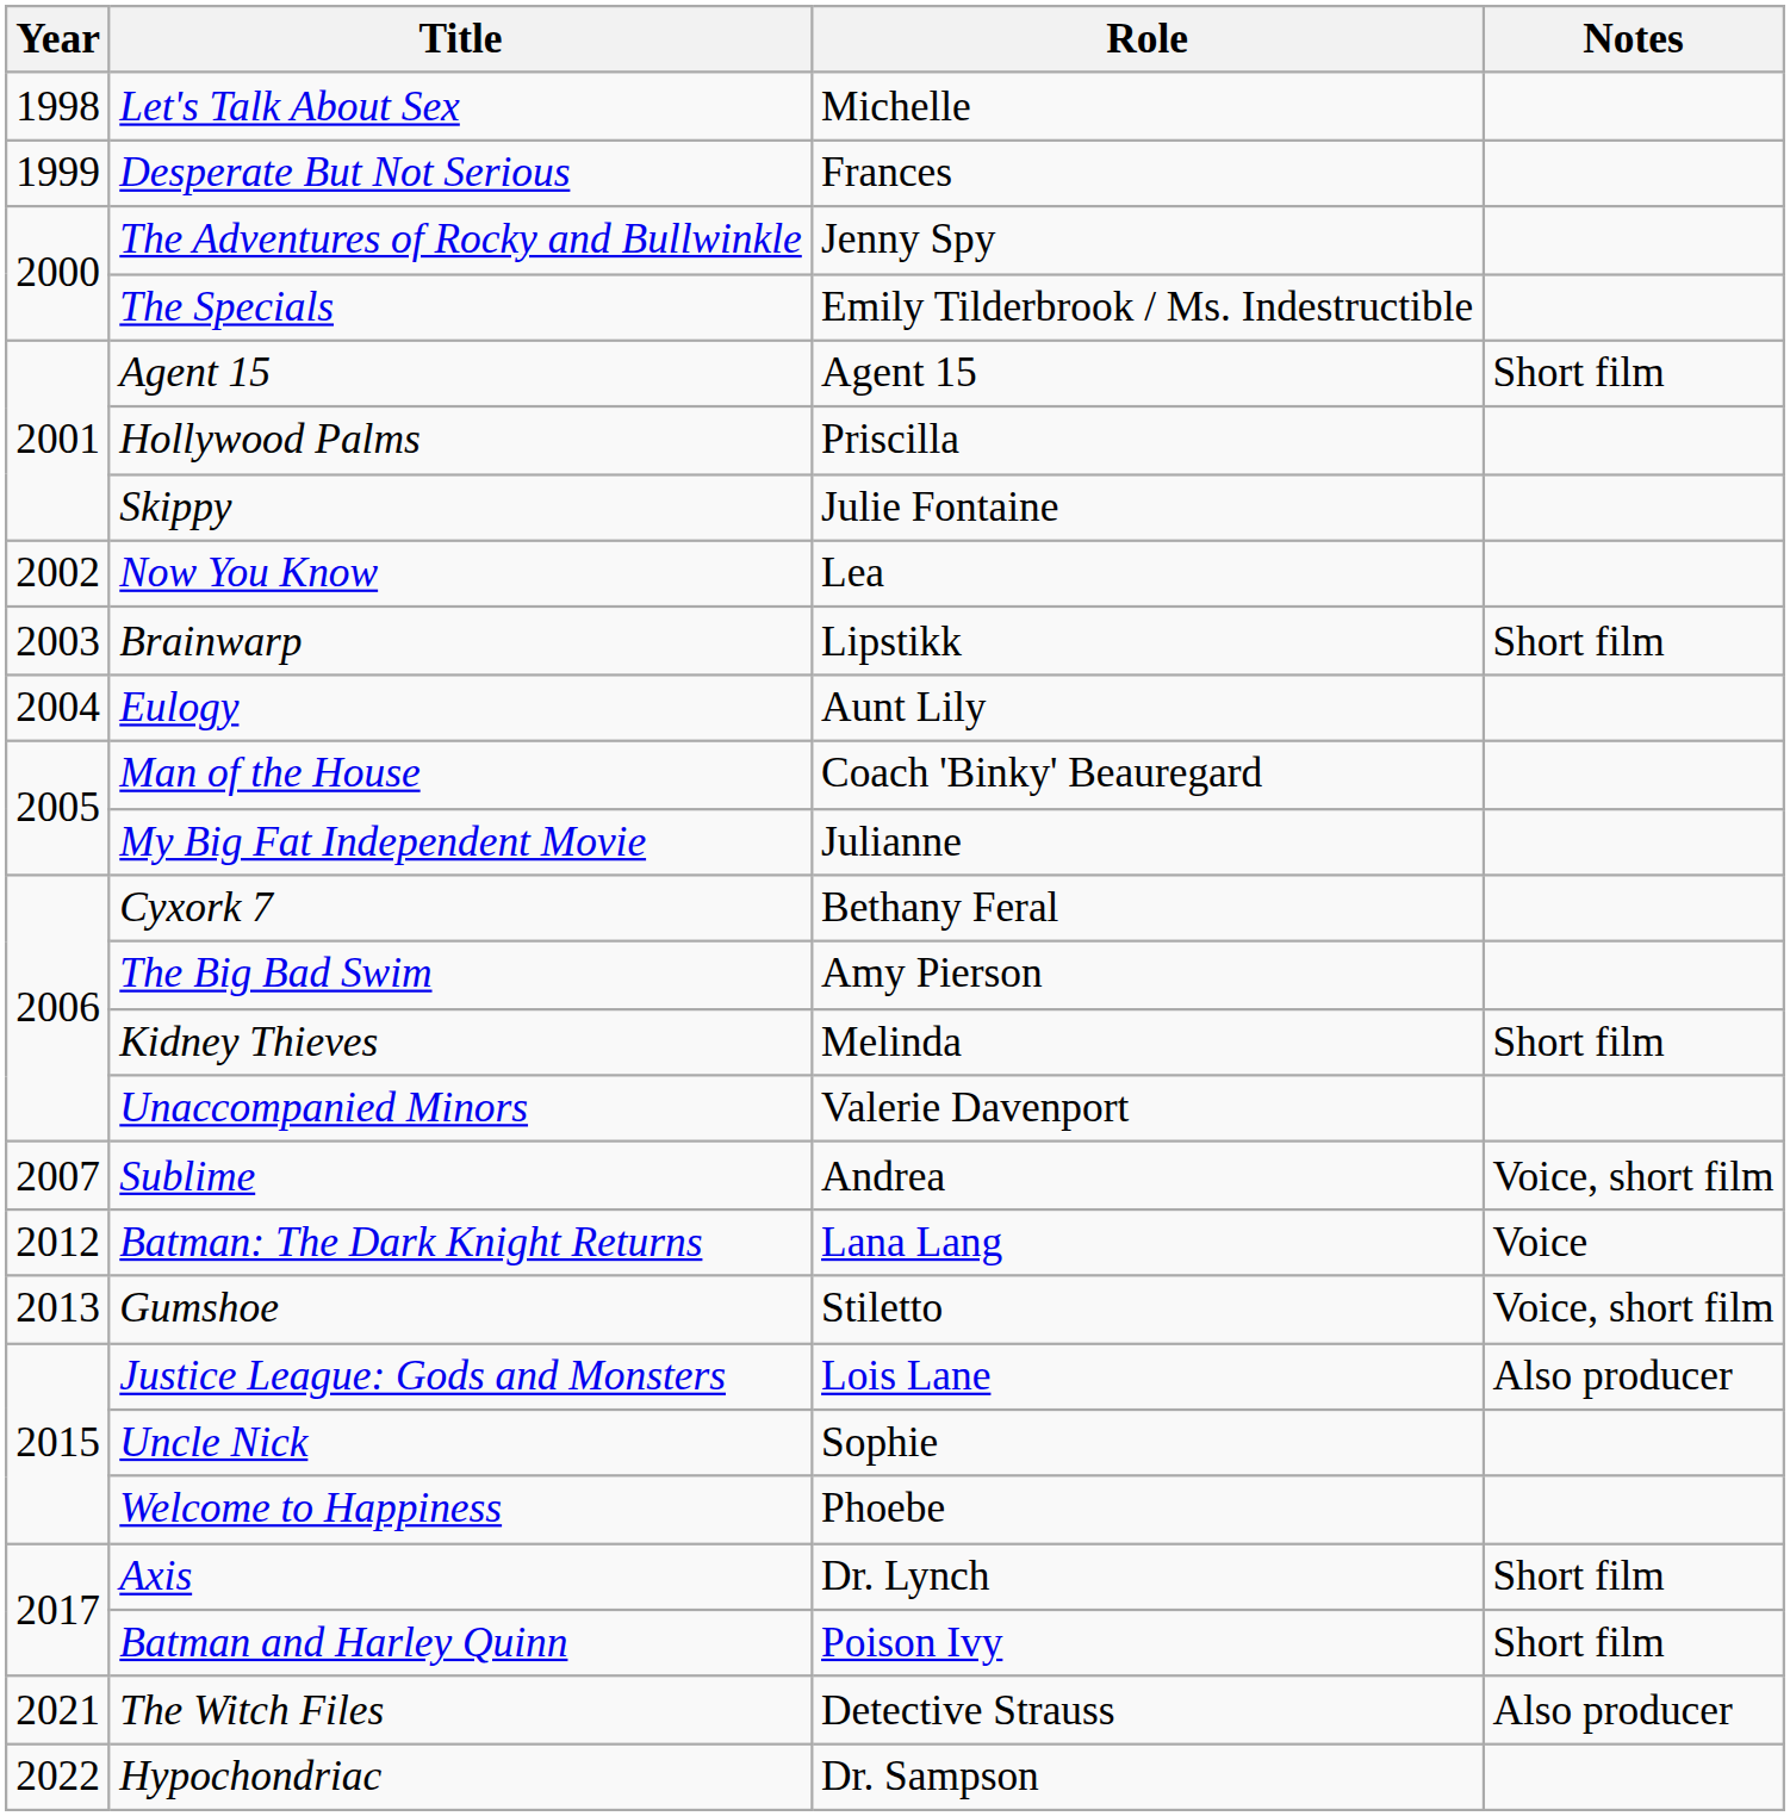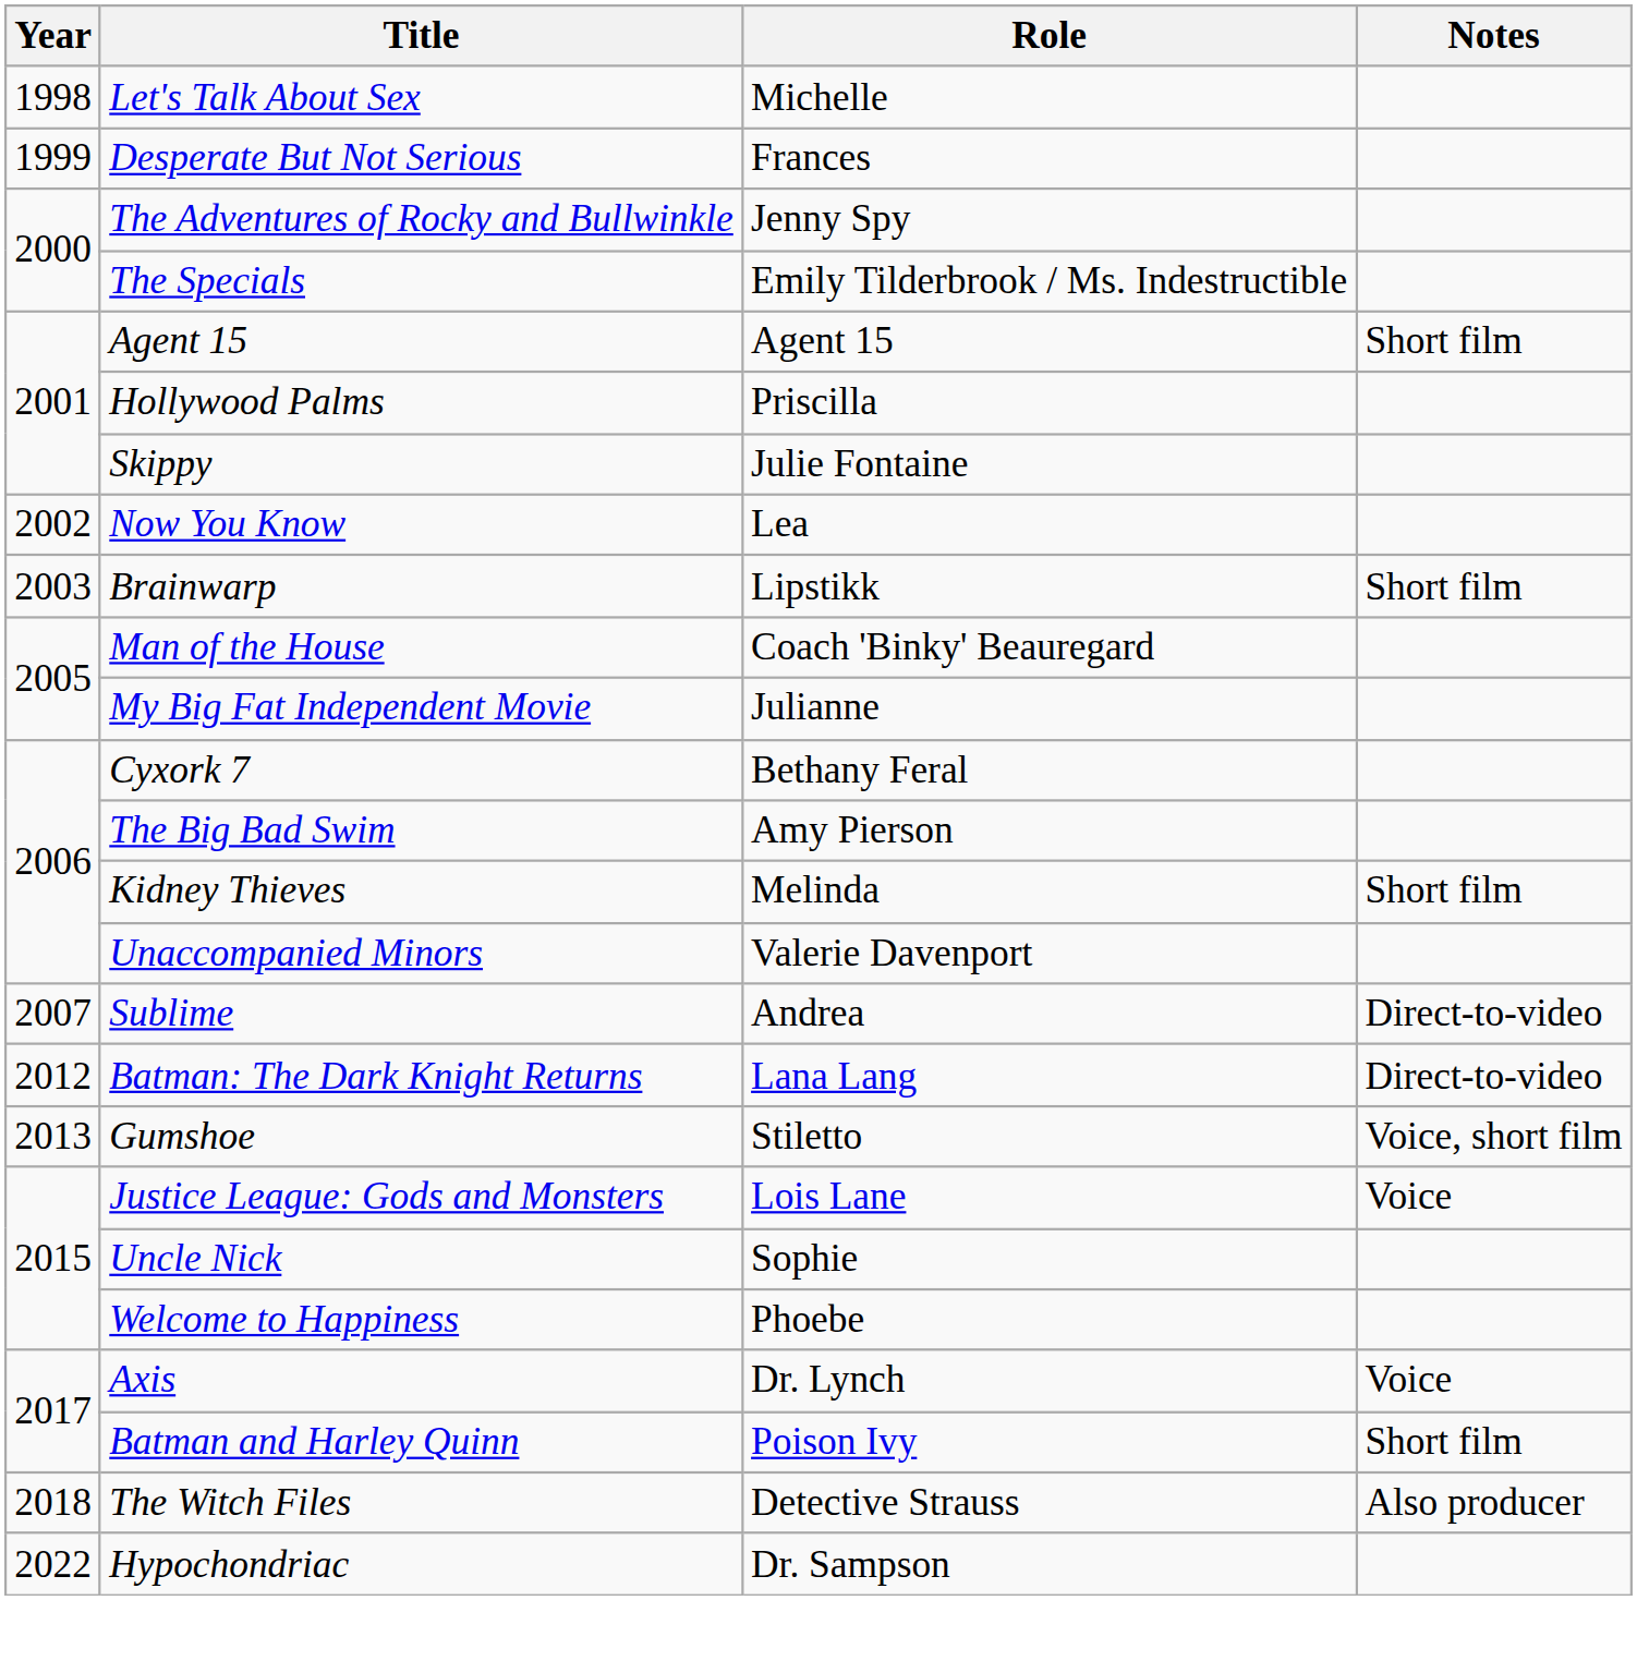- row: 2004 | Eulogy | Aunt Lily
Sublime | Notes: Voice, short film -> Direct-to-video
Batman: The Dark Knight Returns | Notes: Voice -> Direct-to-video
Justice League: Gods and Monsters | Notes: Also producer -> Voice
Axis | Notes: Short film -> Voice
The Witch Files | Year: 2021 -> 2018
